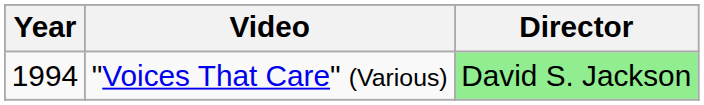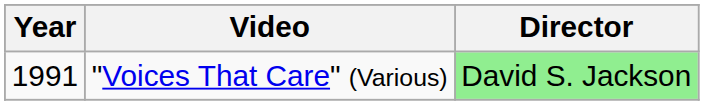"Voices That Care" (Various) | Year: 1994 -> 1991
